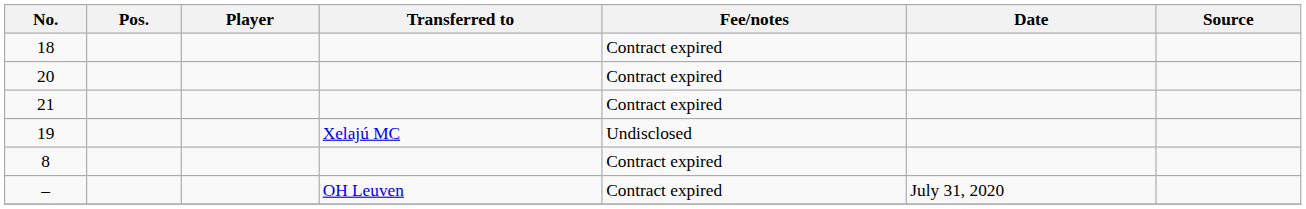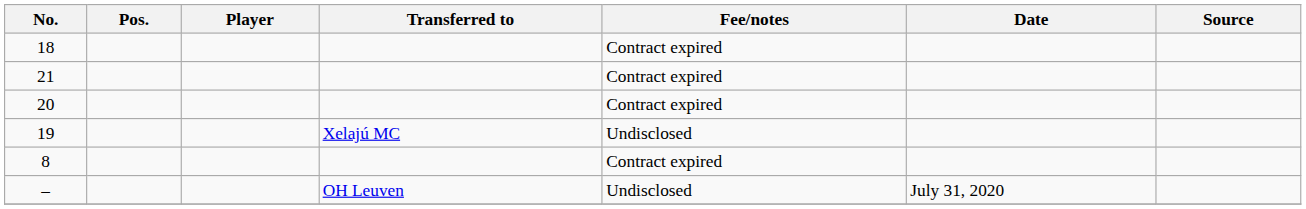rows swapped: 21 <-> 20
– | Fee/notes: Contract expired -> Undisclosed
